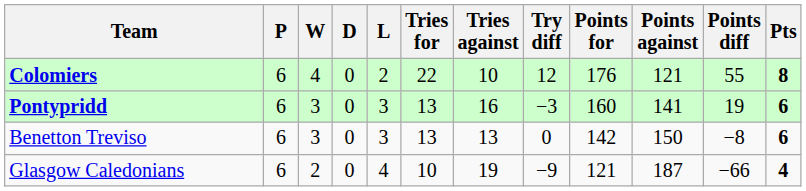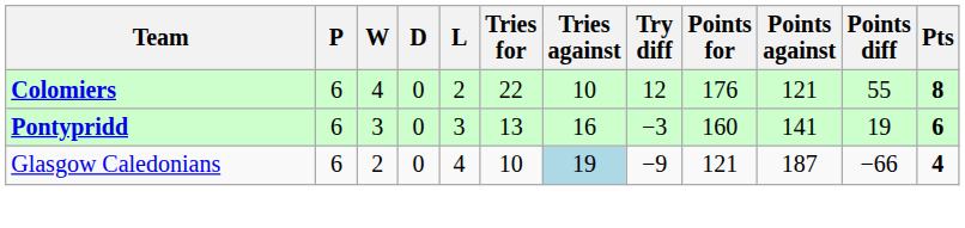- row: Benetton Treviso | 6 | 3 | 0 | 3 | 13 | 13 | 0 | 142 | 150 | −8 | 6
Glasgow Caledonians | Tries against: no background -> lightblue background
